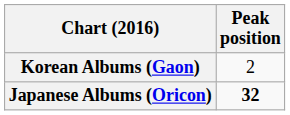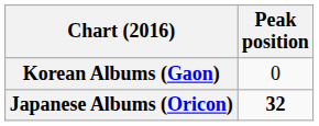Korean Albums (Gaon) | Peak position: 2 -> 0
